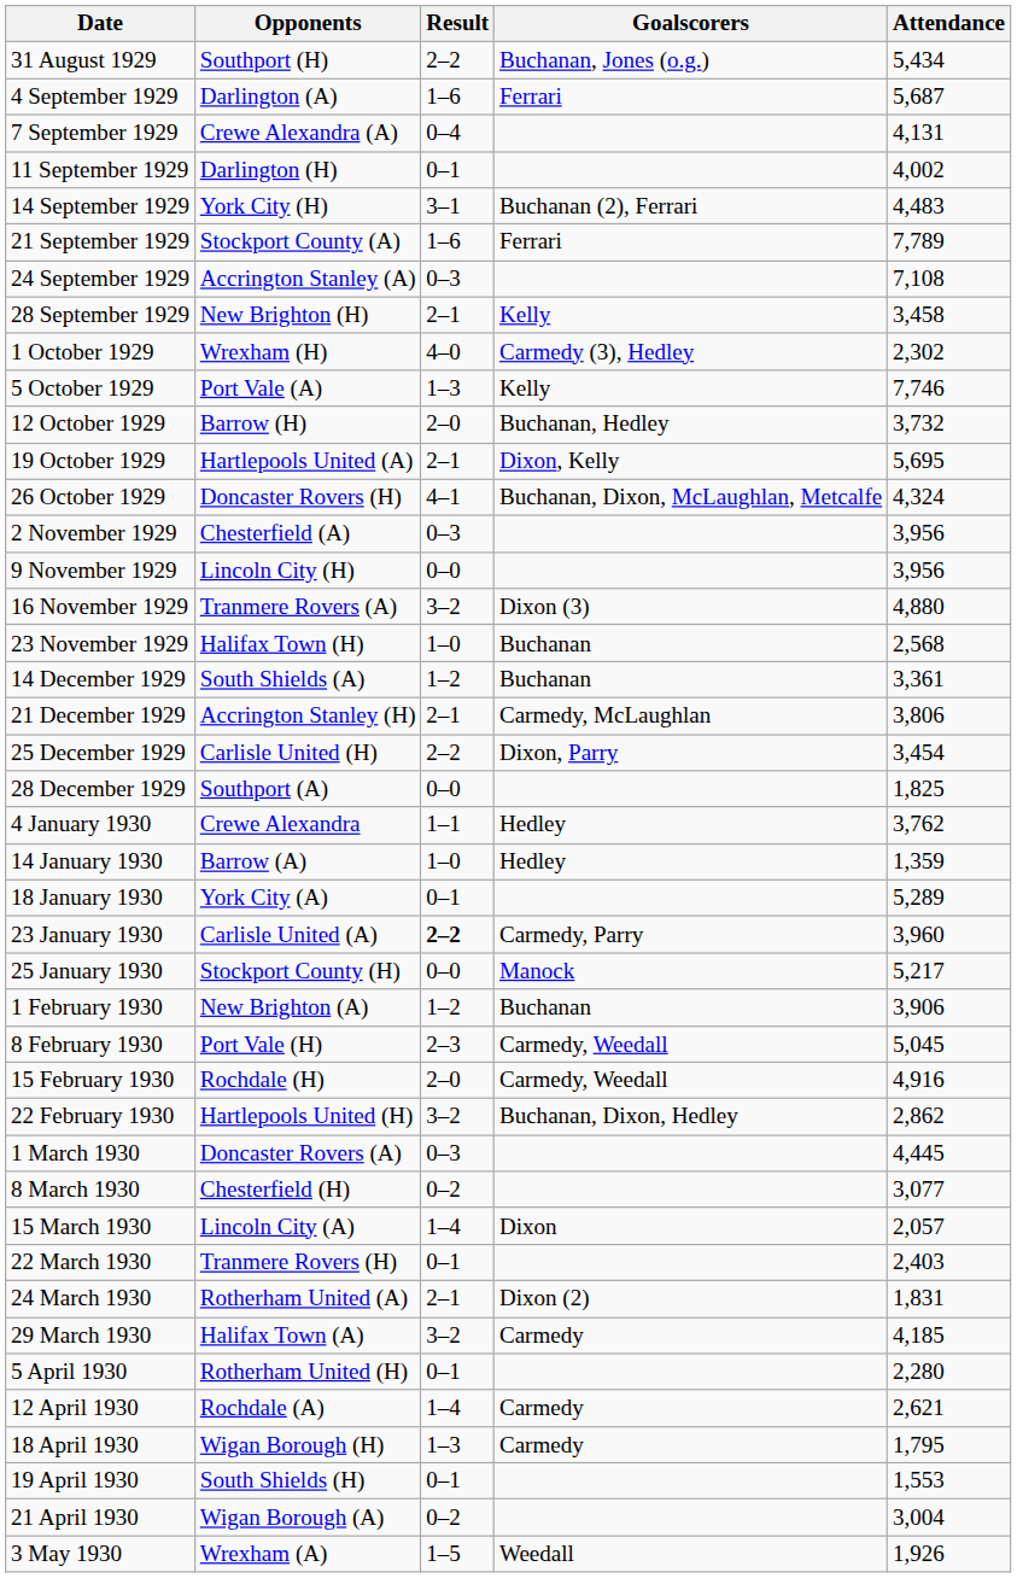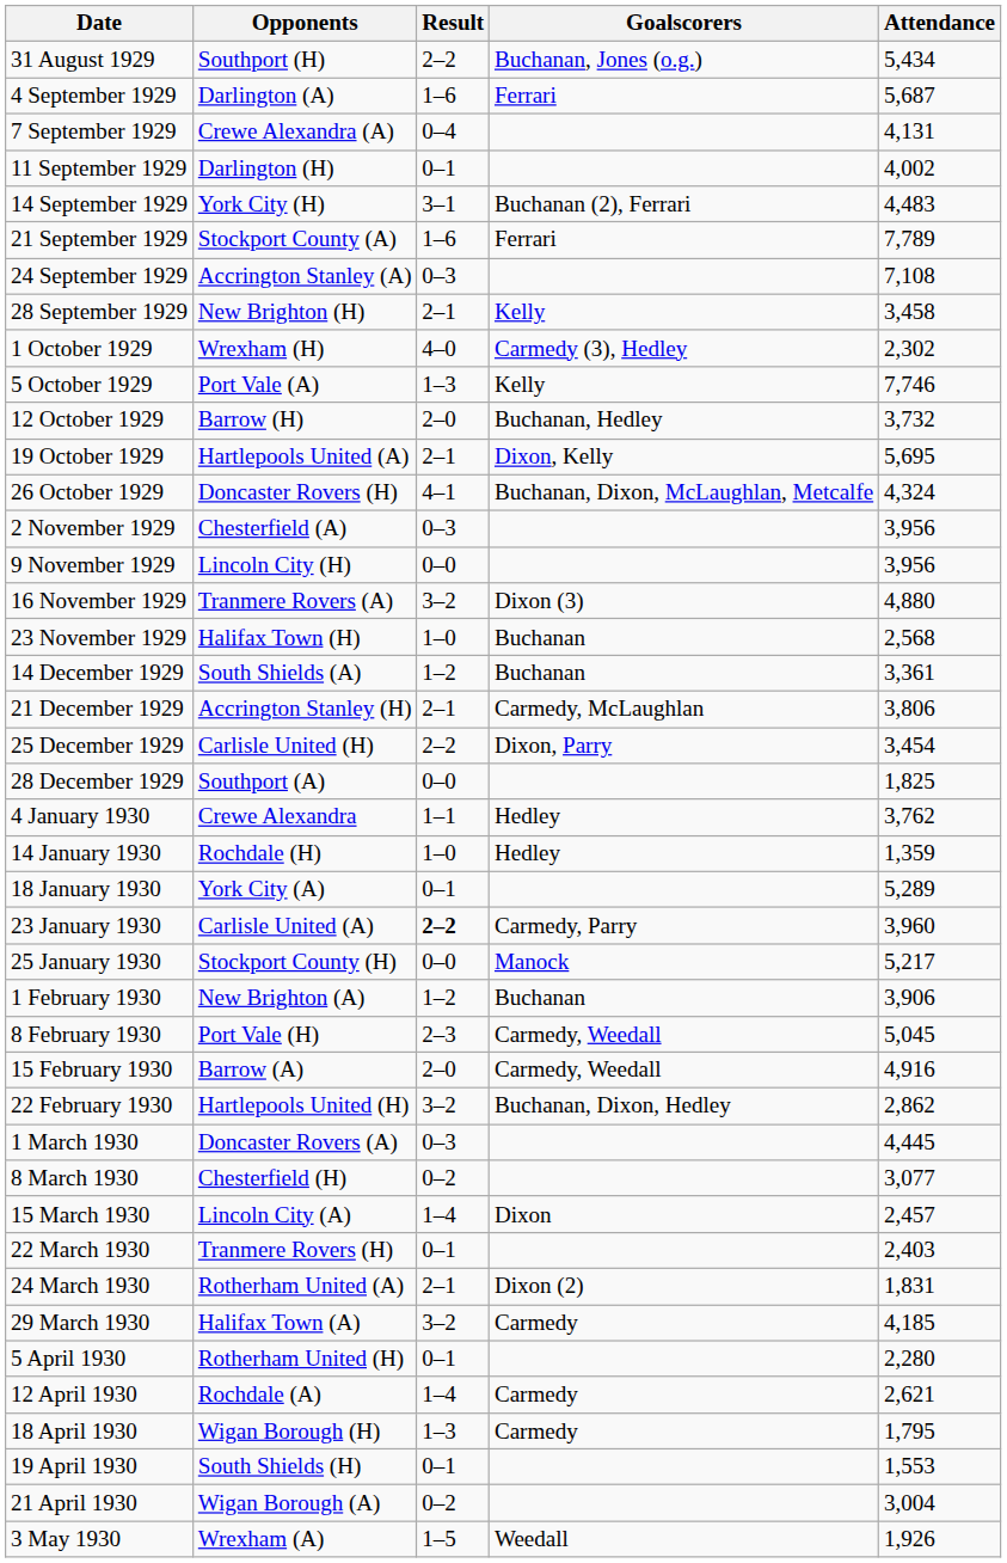14 January 1930 | Opponents: Barrow (A) -> Rochdale (H)
15 February 1930 | Opponents: Rochdale (H) -> Barrow (A)
15 March 1930 | Attendance: 2,057 -> 2,457
